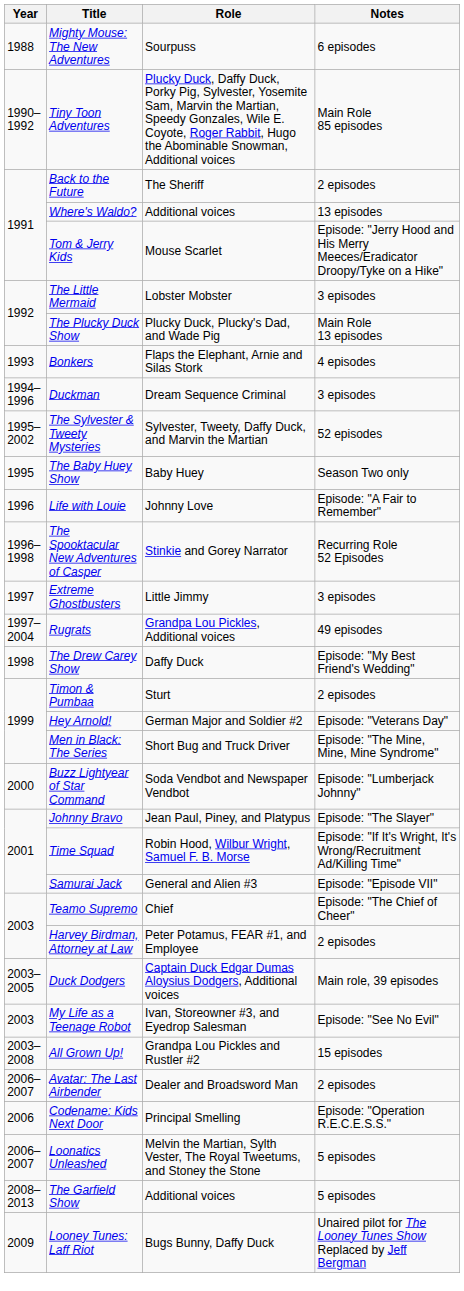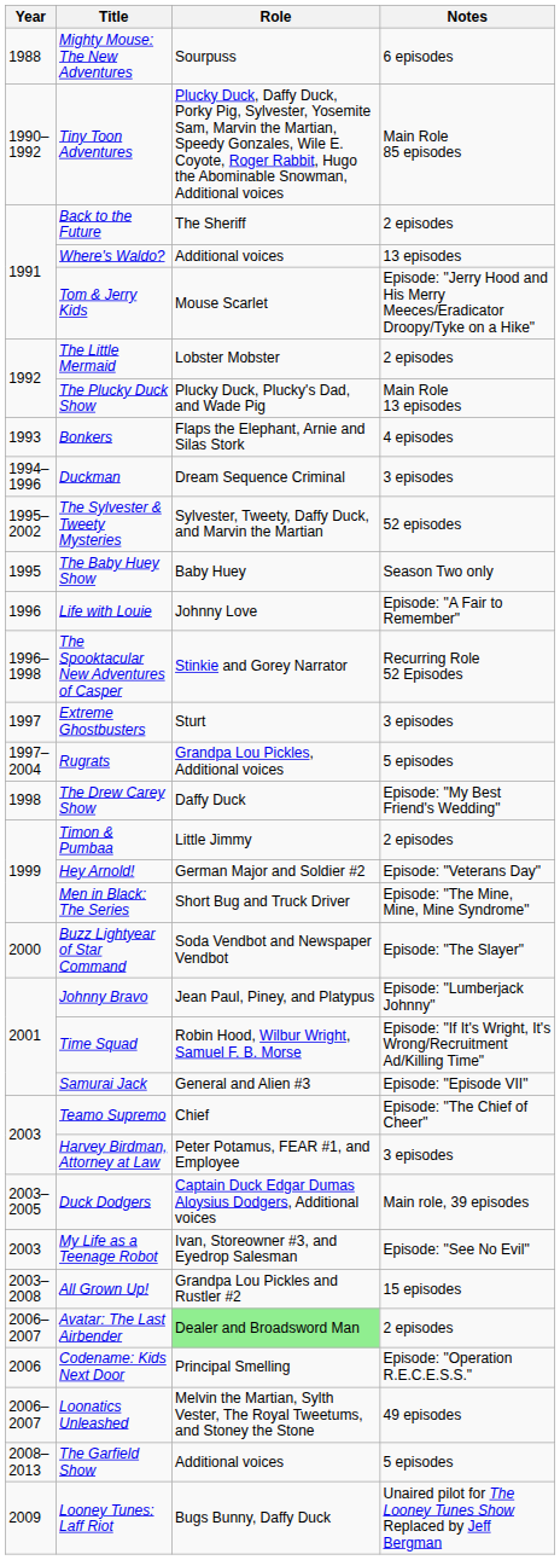The Little Mermaid | Notes: 3 episodes -> 2 episodes
Extreme Ghostbusters | Role: Little Jimmy -> Sturt
Rugrats | Notes: 49 episodes -> 5 episodes
Timon & Pumbaa | Role: Sturt -> Little Jimmy
Buzz Lightyear of Star Command | Notes: Episode: "Lumberjack Johnny" -> Episode: "The Slayer"
Johnny Bravo | Notes: Episode: "The Slayer" -> Episode: "Lumberjack Johnny"
Harvey Birdman, Attorney at Law | Notes: 2 episodes -> 3 episodes
Avatar: The Last Airbender | Role: no background -> lightgreen background
Loonatics Unleashed | Notes: 5 episodes -> 49 episodes
